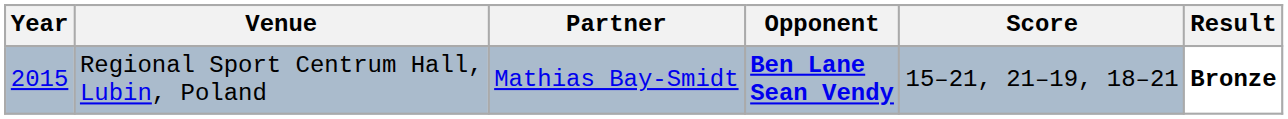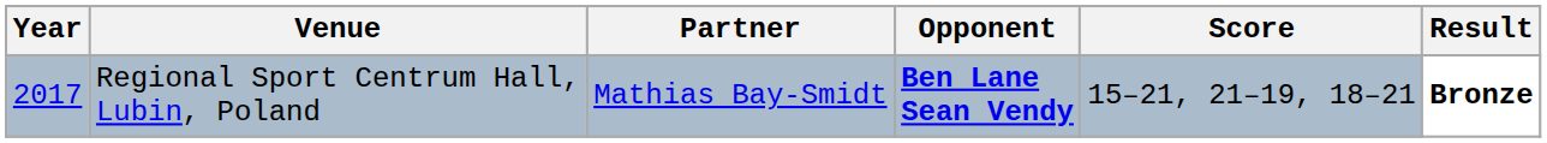Regional Sport Centrum Hall, Lubin, Poland | Year: 2015 -> 2017
